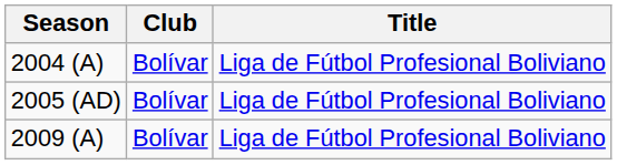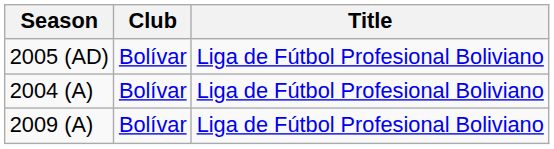rows swapped: 2004 (A) <-> 2005 (AD)
